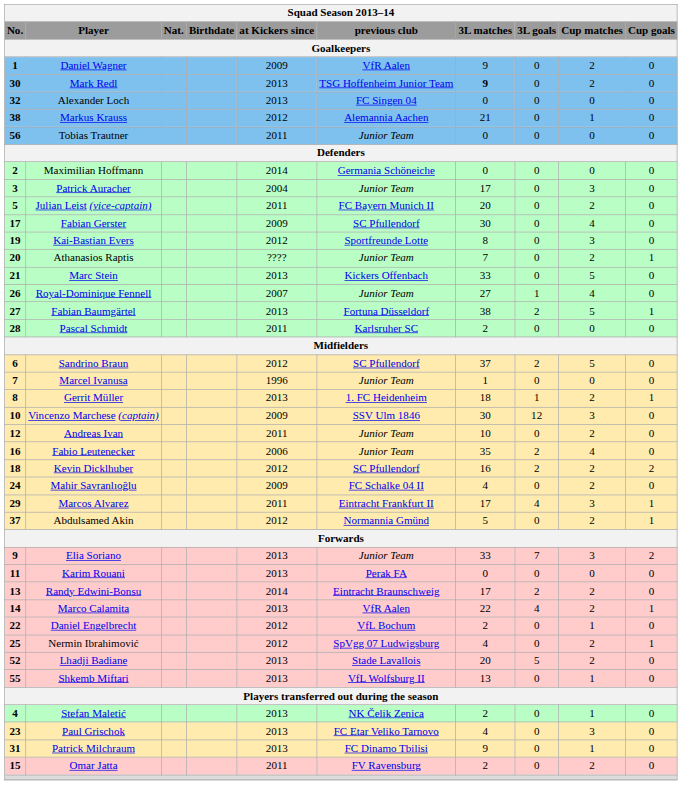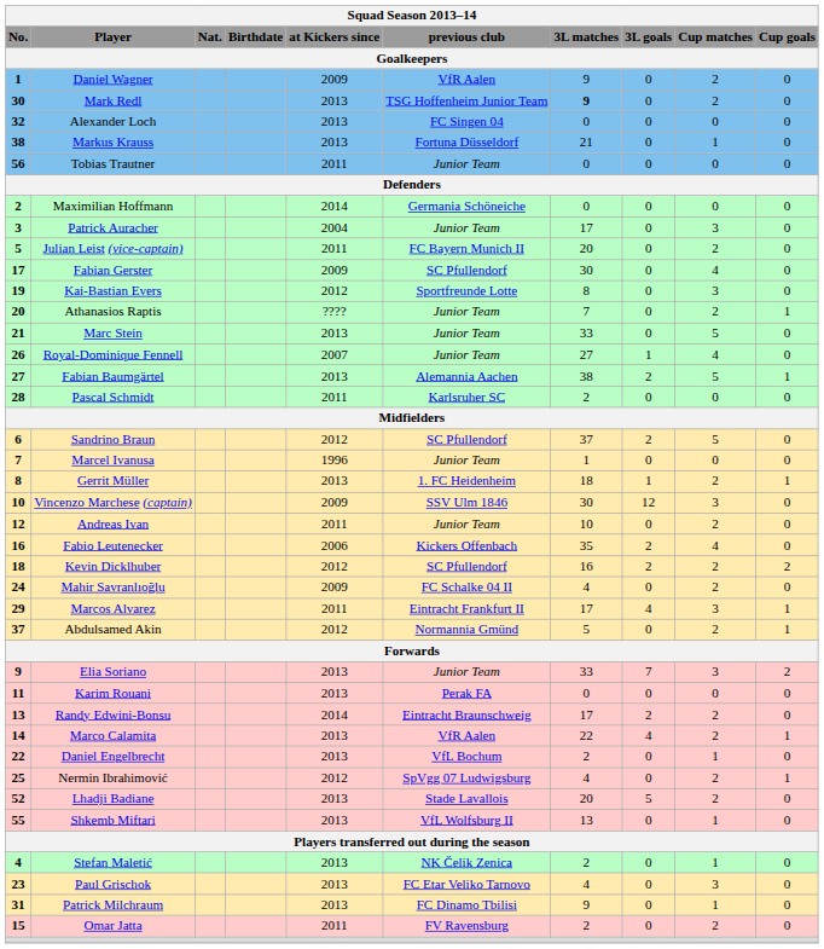Markus Krauss | at Kickers since: 2012 -> 2013
Markus Krauss | previous club: Alemannia Aachen -> Fortuna Düsseldorf
Marc Stein | previous club: Kickers Offenbach -> Junior Team
Fabian Baumgärtel | previous club: Fortuna Düsseldorf -> Alemannia Aachen
Fabio Leutenecker | previous club: Junior Team -> Kickers Offenbach
Daniel Engelbrecht | at Kickers since: 2012 -> 2013
